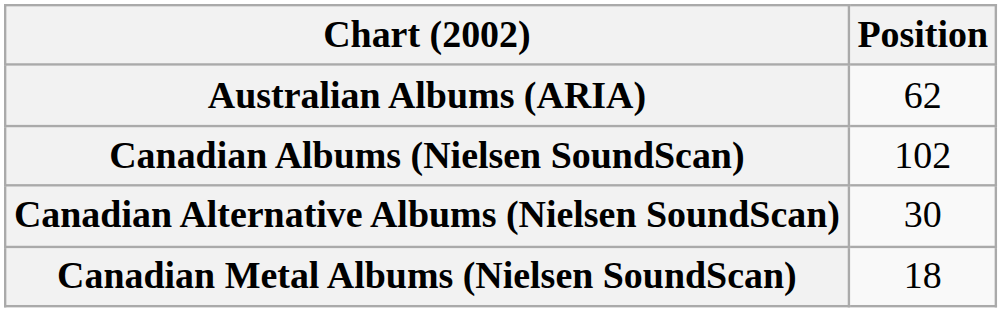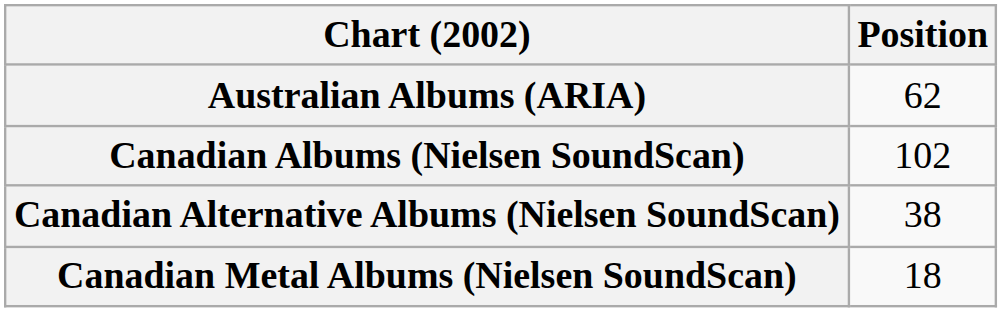Canadian Alternative Albums (Nielsen SoundScan) | Position: 30 -> 38
